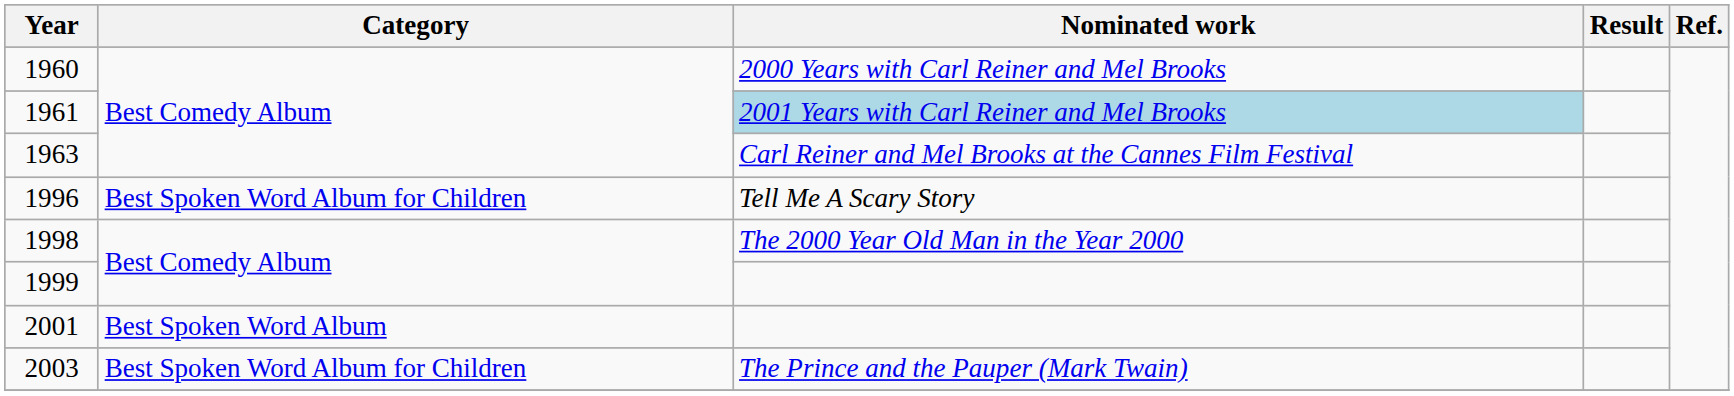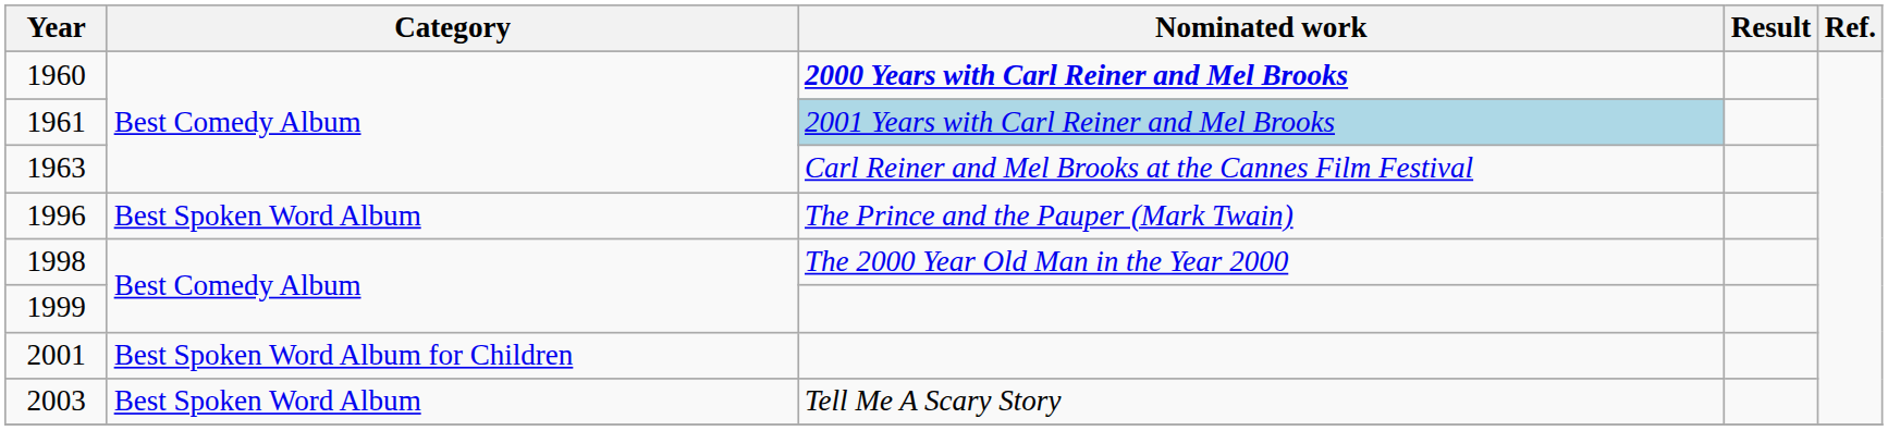1960 | Nominated work: normal -> bold
1996 | Category: Best Spoken Word Album for Children -> Best Spoken Word Album
1996 | Nominated work: Tell Me A Scary Story -> The Prince and the Pauper (Mark Twain)
2001 | Category: Best Spoken Word Album -> Best Spoken Word Album for Children
2003 | Category: Best Spoken Word Album for Children -> Best Spoken Word Album
2003 | Nominated work: The Prince and the Pauper (Mark Twain) -> Tell Me A Scary Story
